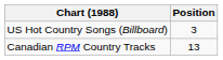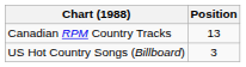rows swapped: Canadian RPM Country Tracks <-> US Hot Country Songs (Billboard)
